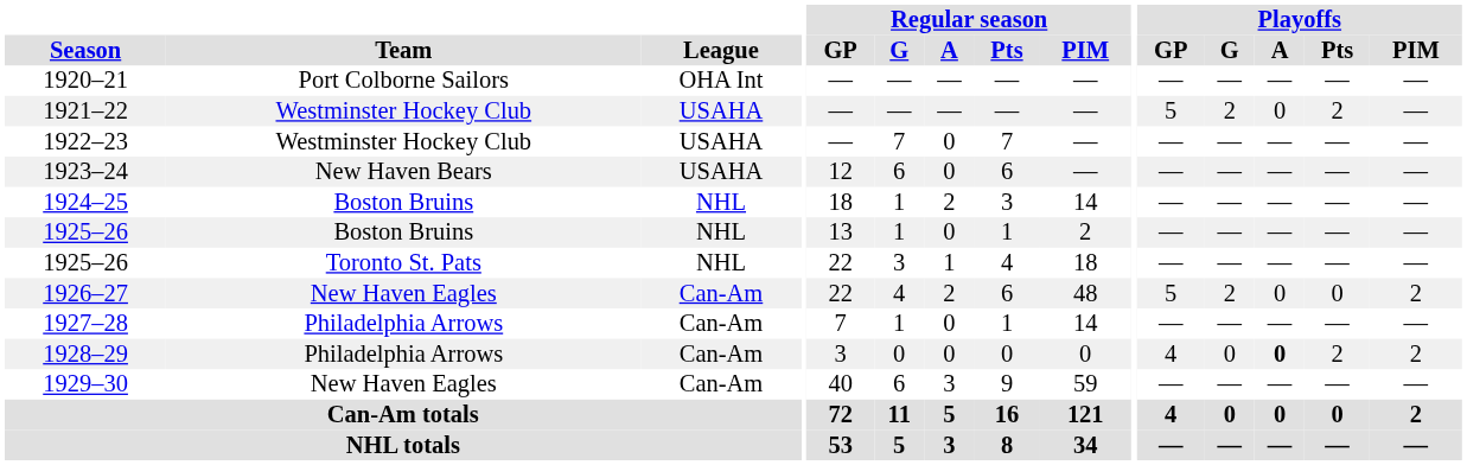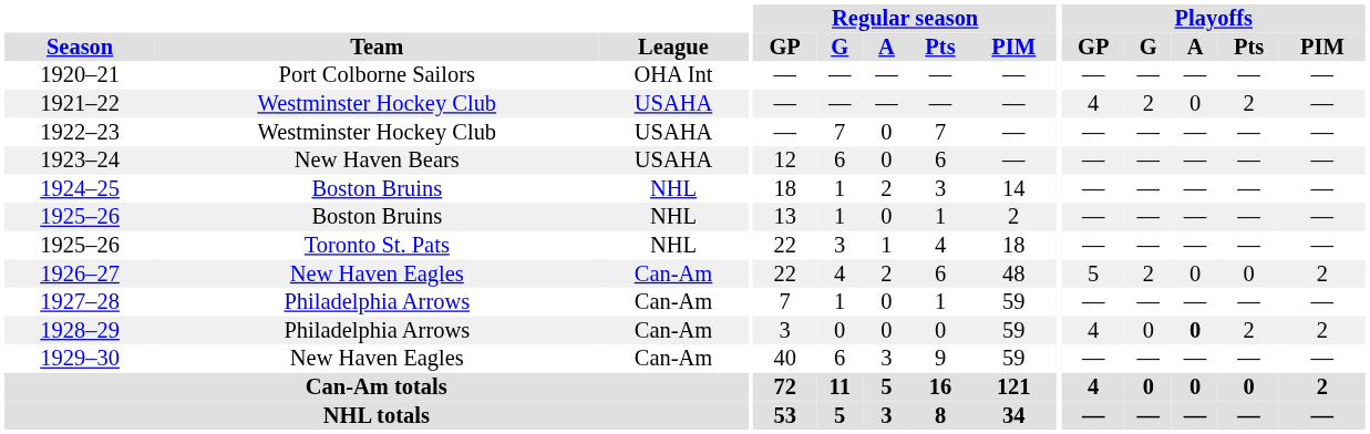1921–22 | Playoffs / GP: 5 -> 4
1927–28 | Regular season / PIM: 14 -> 59
1928–29 | Regular season / PIM: 0 -> 59
